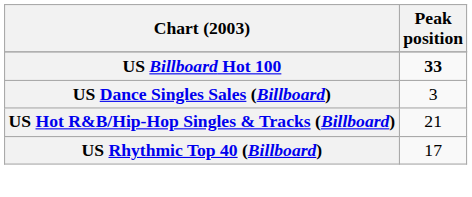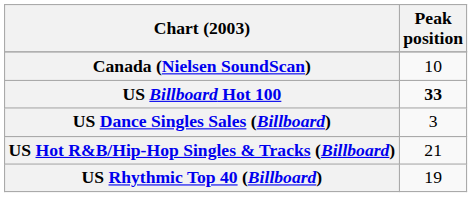+ row: Canada (Nielsen SoundScan) | 10
US Rhythmic Top 40 (Billboard) | Peak position: 17 -> 19
